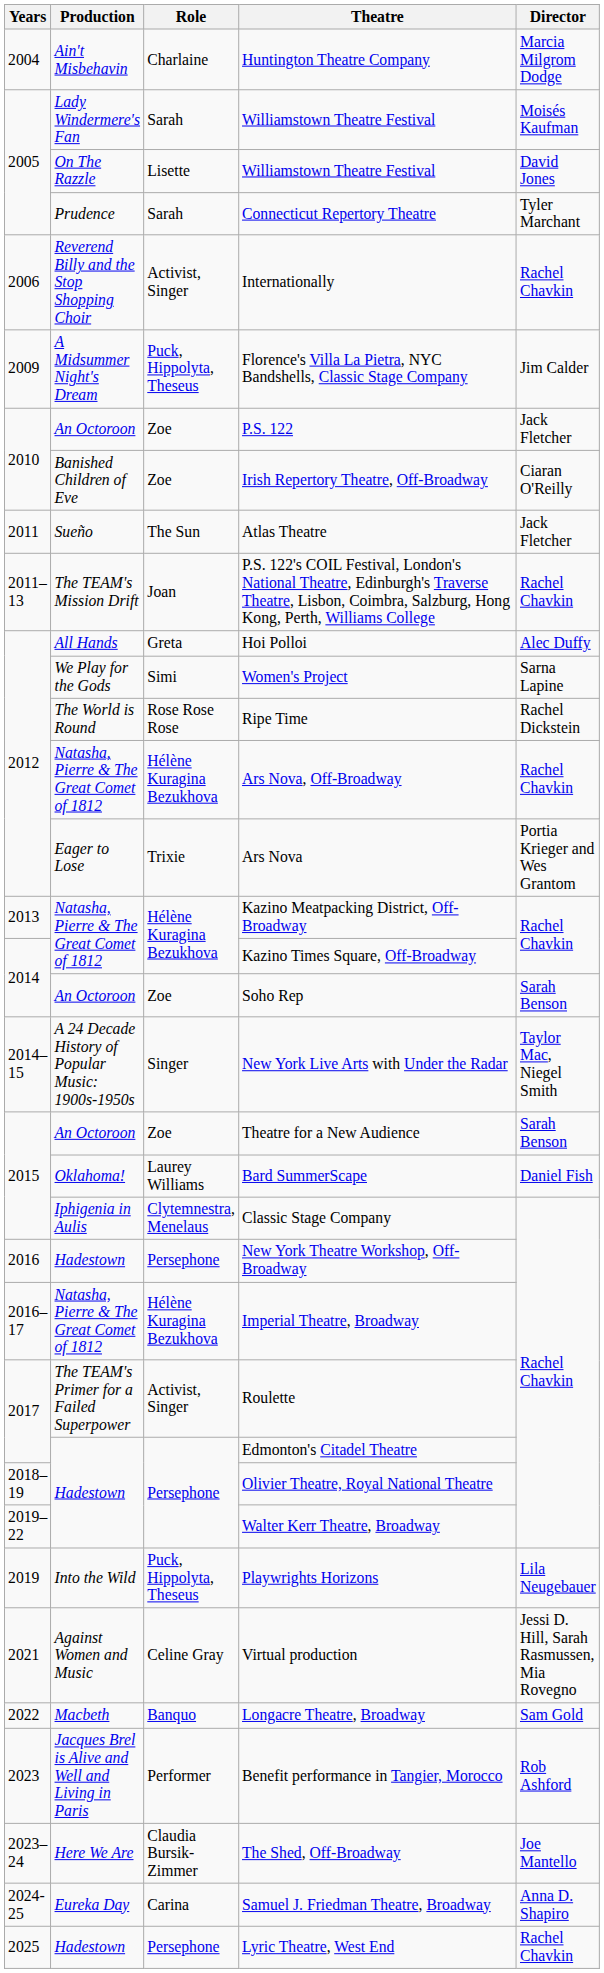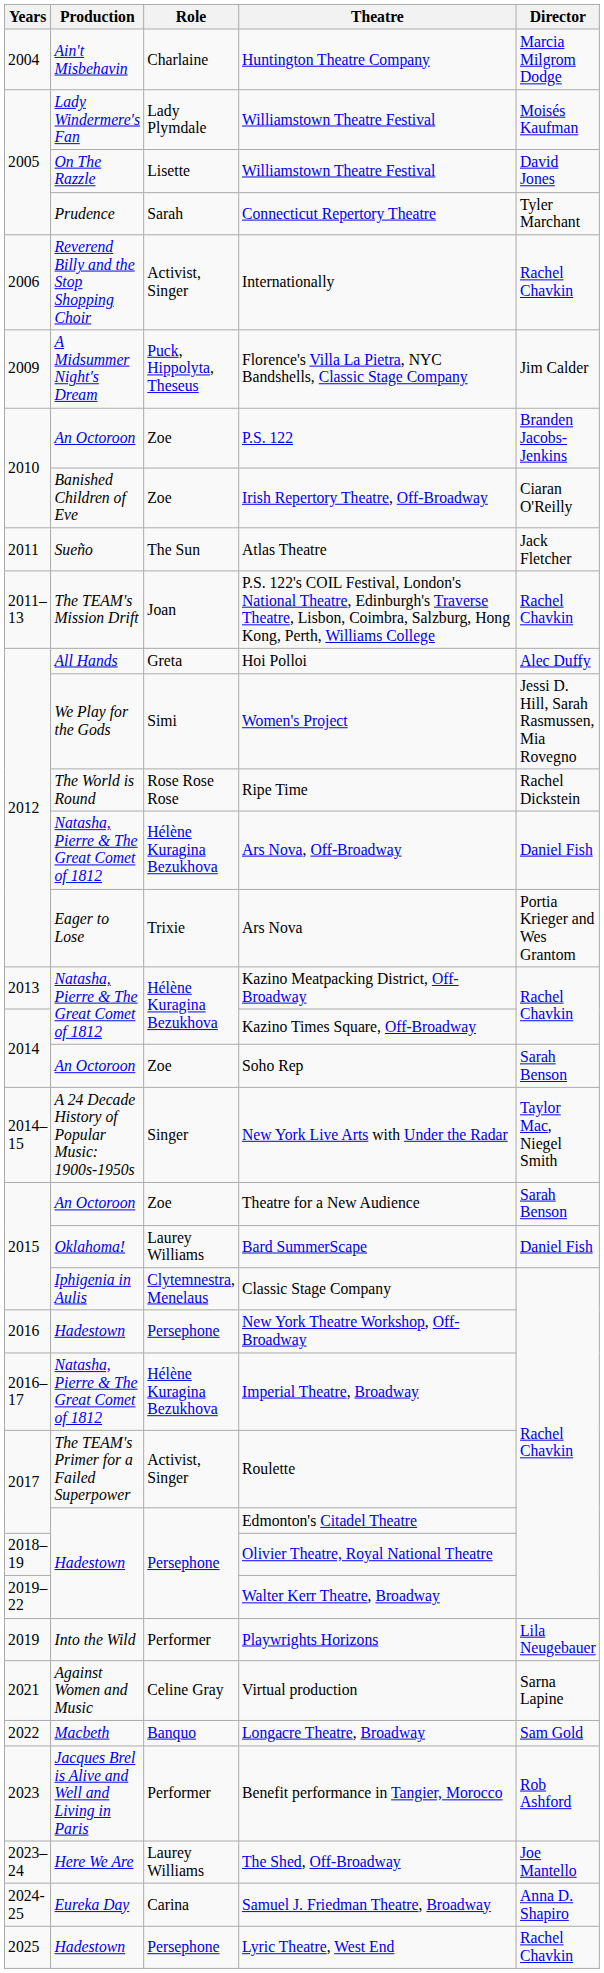Lady Windermere's Fan / Williamstown Theatre Festival | Role: Sarah -> Lady Plymdale
P.S. 122 | Director: Jack Fletcher -> Branden Jacobs-Jenkins
Women's Project | Director: Sarna Lapine -> Jessi D. Hill, Sarah Rasmussen, Mia Rovegno
Ars Nova, Off-Broadway | Director: Rachel Chavkin -> Daniel Fish
Playwrights Horizons | Role: Puck, Hippolyta, Theseus -> Performer
Virtual production | Director: Jessi D. Hill, Sarah Rasmussen, Mia Rovegno -> Sarna Lapine
The Shed, Off-Broadway | Role: Claudia Bursik-Zimmer -> Laurey Williams
